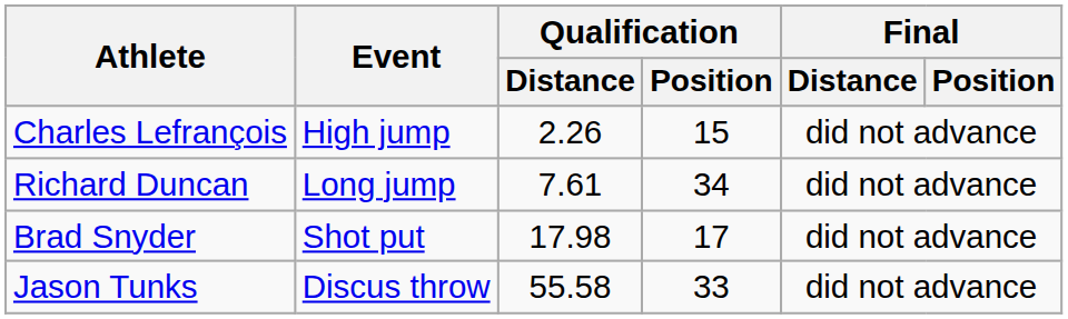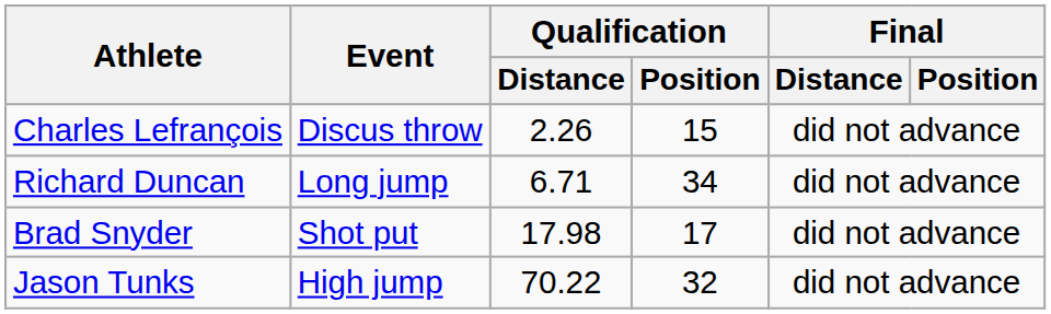Charles Lefrançois | Event: High jump -> Discus throw
Richard Duncan | Qualification / Distance: 7.61 -> 6.71
Jason Tunks | Event: Discus throw -> High jump
Jason Tunks | Qualification / Distance: 55.58 -> 70.22
Jason Tunks | Qualification / Position: 33 -> 32
